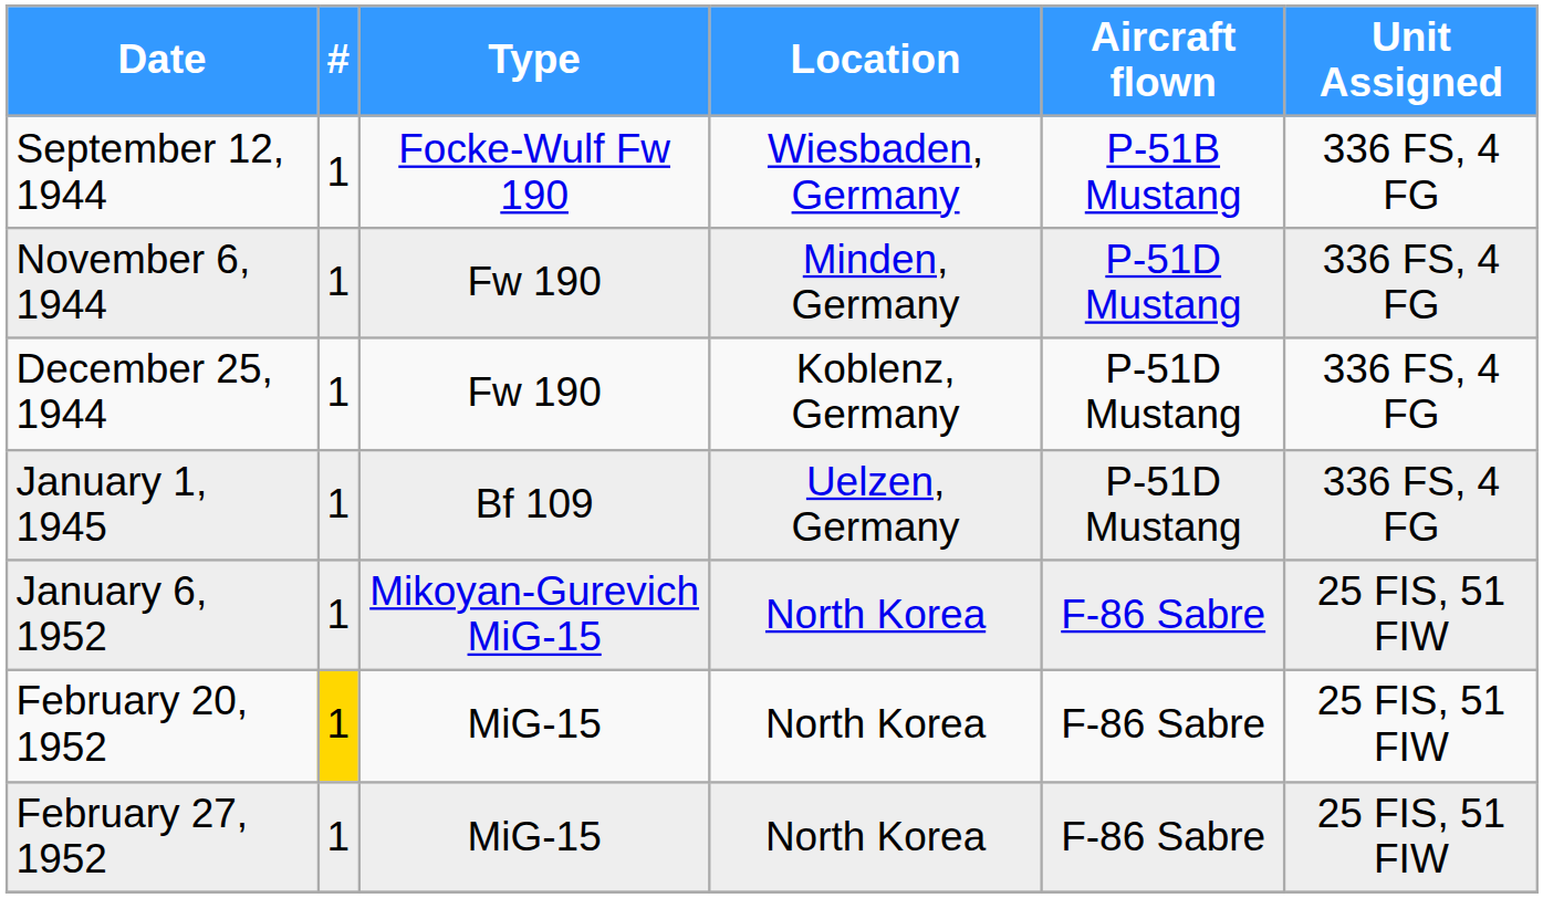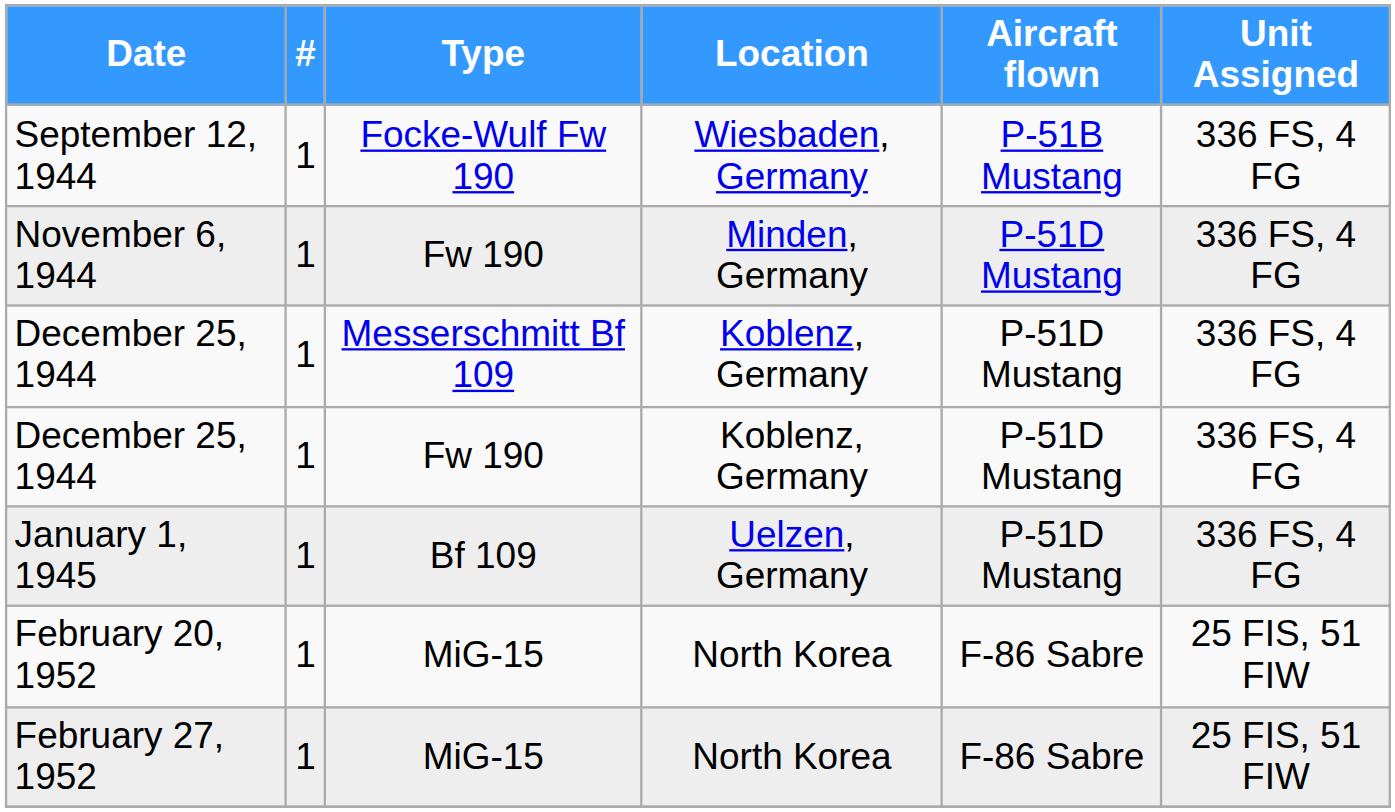+ row: December 25, 1944 | 1 | Messerschmitt Bf 109 | Koblenz, Germany | P-51D Mustang | 336 FS, 4 FG
- row: January 6, 1952 | 1 | Mikoyan-Gurevich MiG-15 | North Korea | F-86 Sabre | 25 FIS, 51 FIW
February 20, 1952 | #: gold background -> no background
